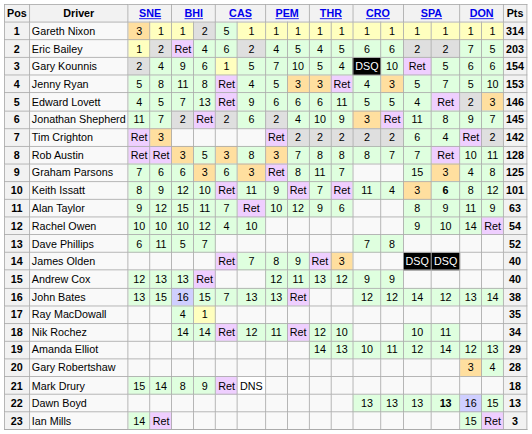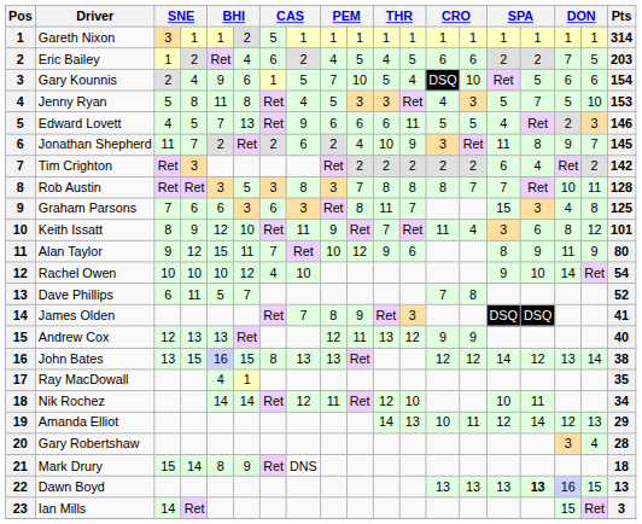Keith Issatt | column 16: bold -> normal
Alan Taylor | Pts: 63 -> 80
James Olden | Pts: 40 -> 41
John Bates | column 7: 7 -> 8
